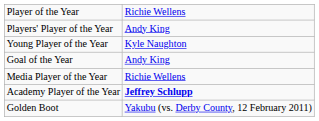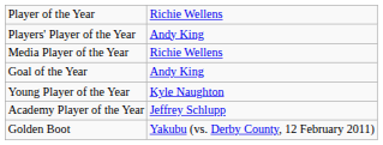rows swapped: Media Player of the Year <-> Young Player of the Year
Academy Player of the Year | column 2: bold -> normal
